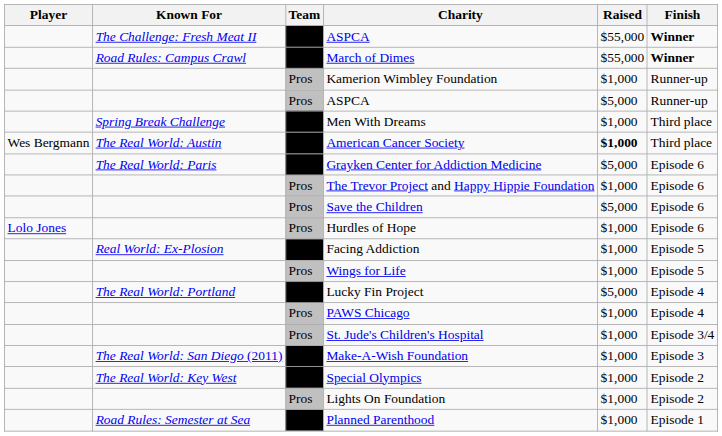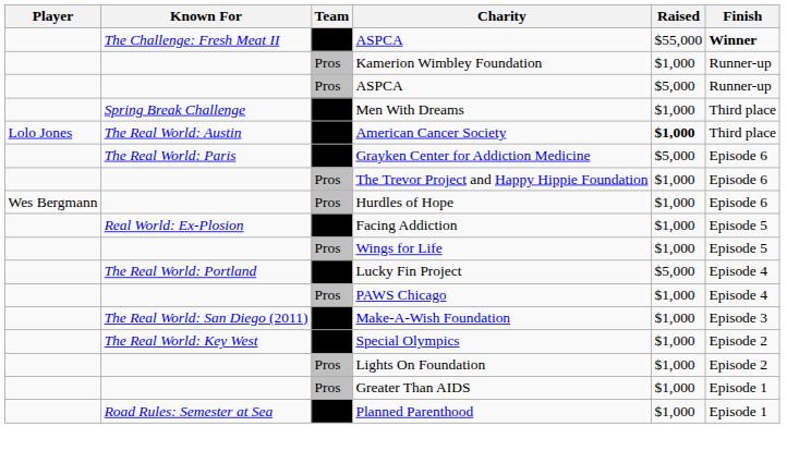- row: Road Rules: Campus Crawl | March of Dimes | $55,000 | Winner
American Cancer Society | Player: Wes Bergmann -> Lolo Jones
- row: Pros | Save the Children | $5,000 | Episode 6
Hurdles of Hope | Player: Lolo Jones -> Wes Bergmann
- row: Pros | St. Jude's Children's Hospital | $1,000 | Episode 3/4
+ row: Pros | Greater Than AIDS | $1,000 | Episode 1
